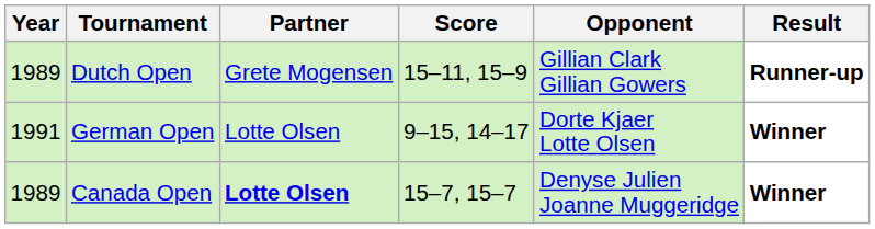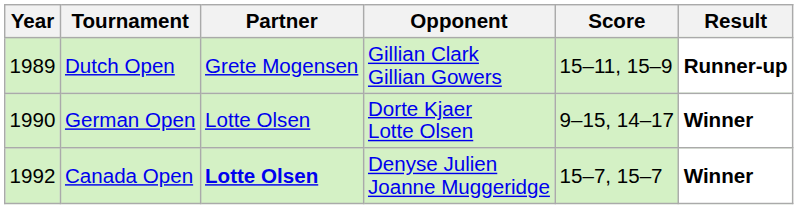columns swapped: Opponent <-> Score
German Open | Year: 1991 -> 1990
Canada Open | Year: 1989 -> 1992
